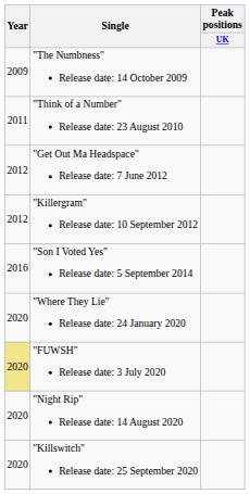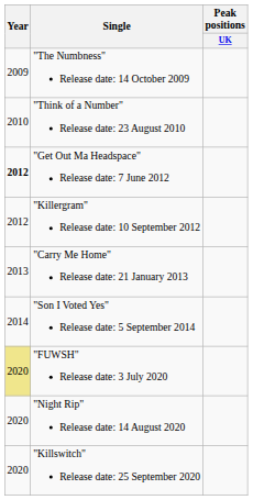"Think of a Number" Release date: 23 August 2010 | Year: 2011 -> 2010
"Get Out Ma Headspace" Release date: 7 June 2012 | Year: normal -> bold
+ row: 2013 | "Carry Me Home" Release date: 21 January 2013
"Son I Voted Yes" Release date: 5 September 2014 | Year: 2016 -> 2014
- row: 2020 | "Where They Lie" Release date: 24 January 2020
